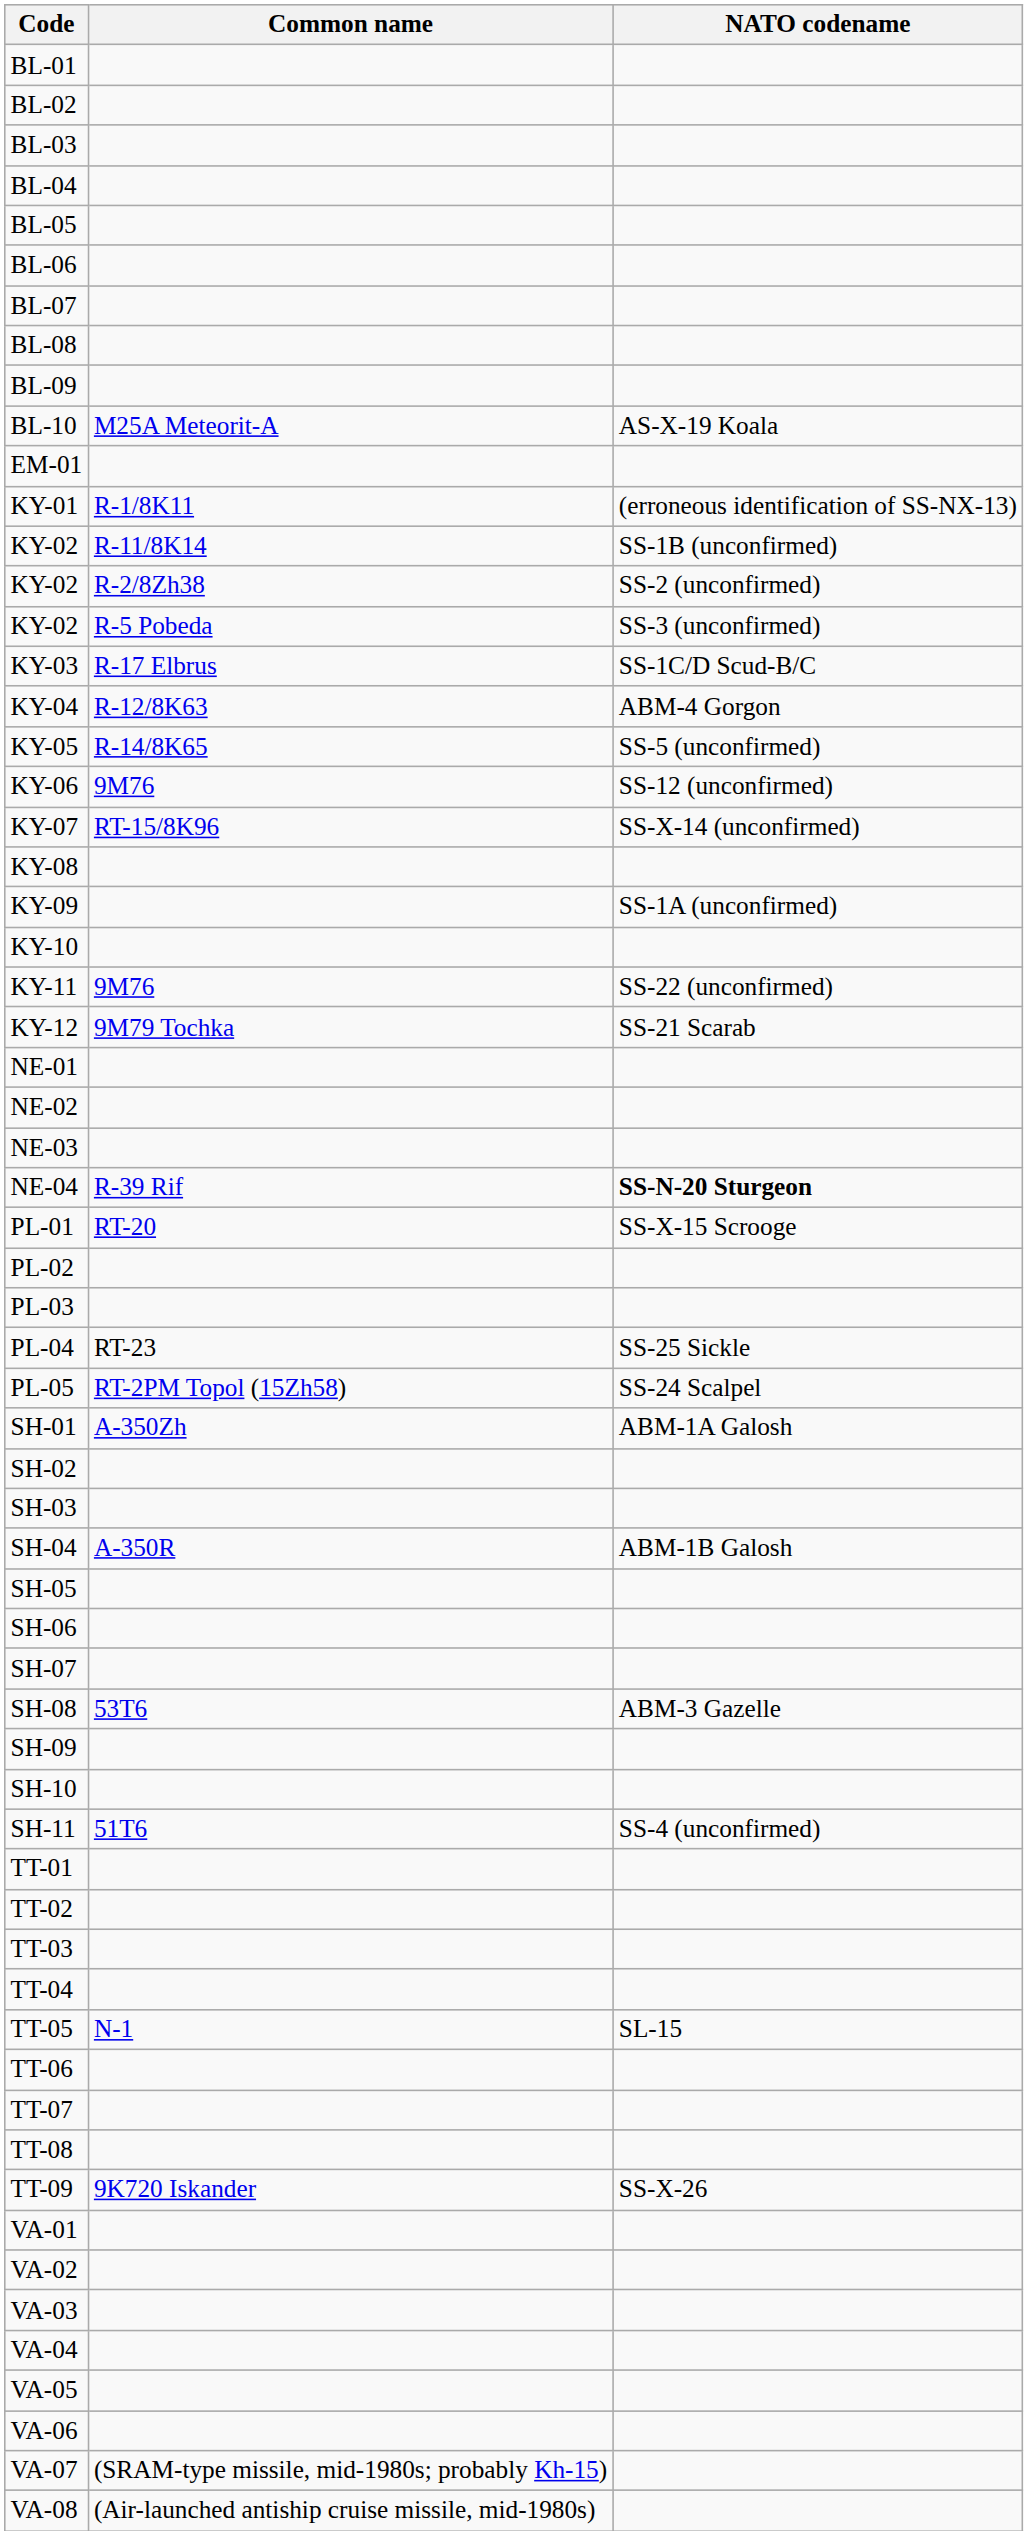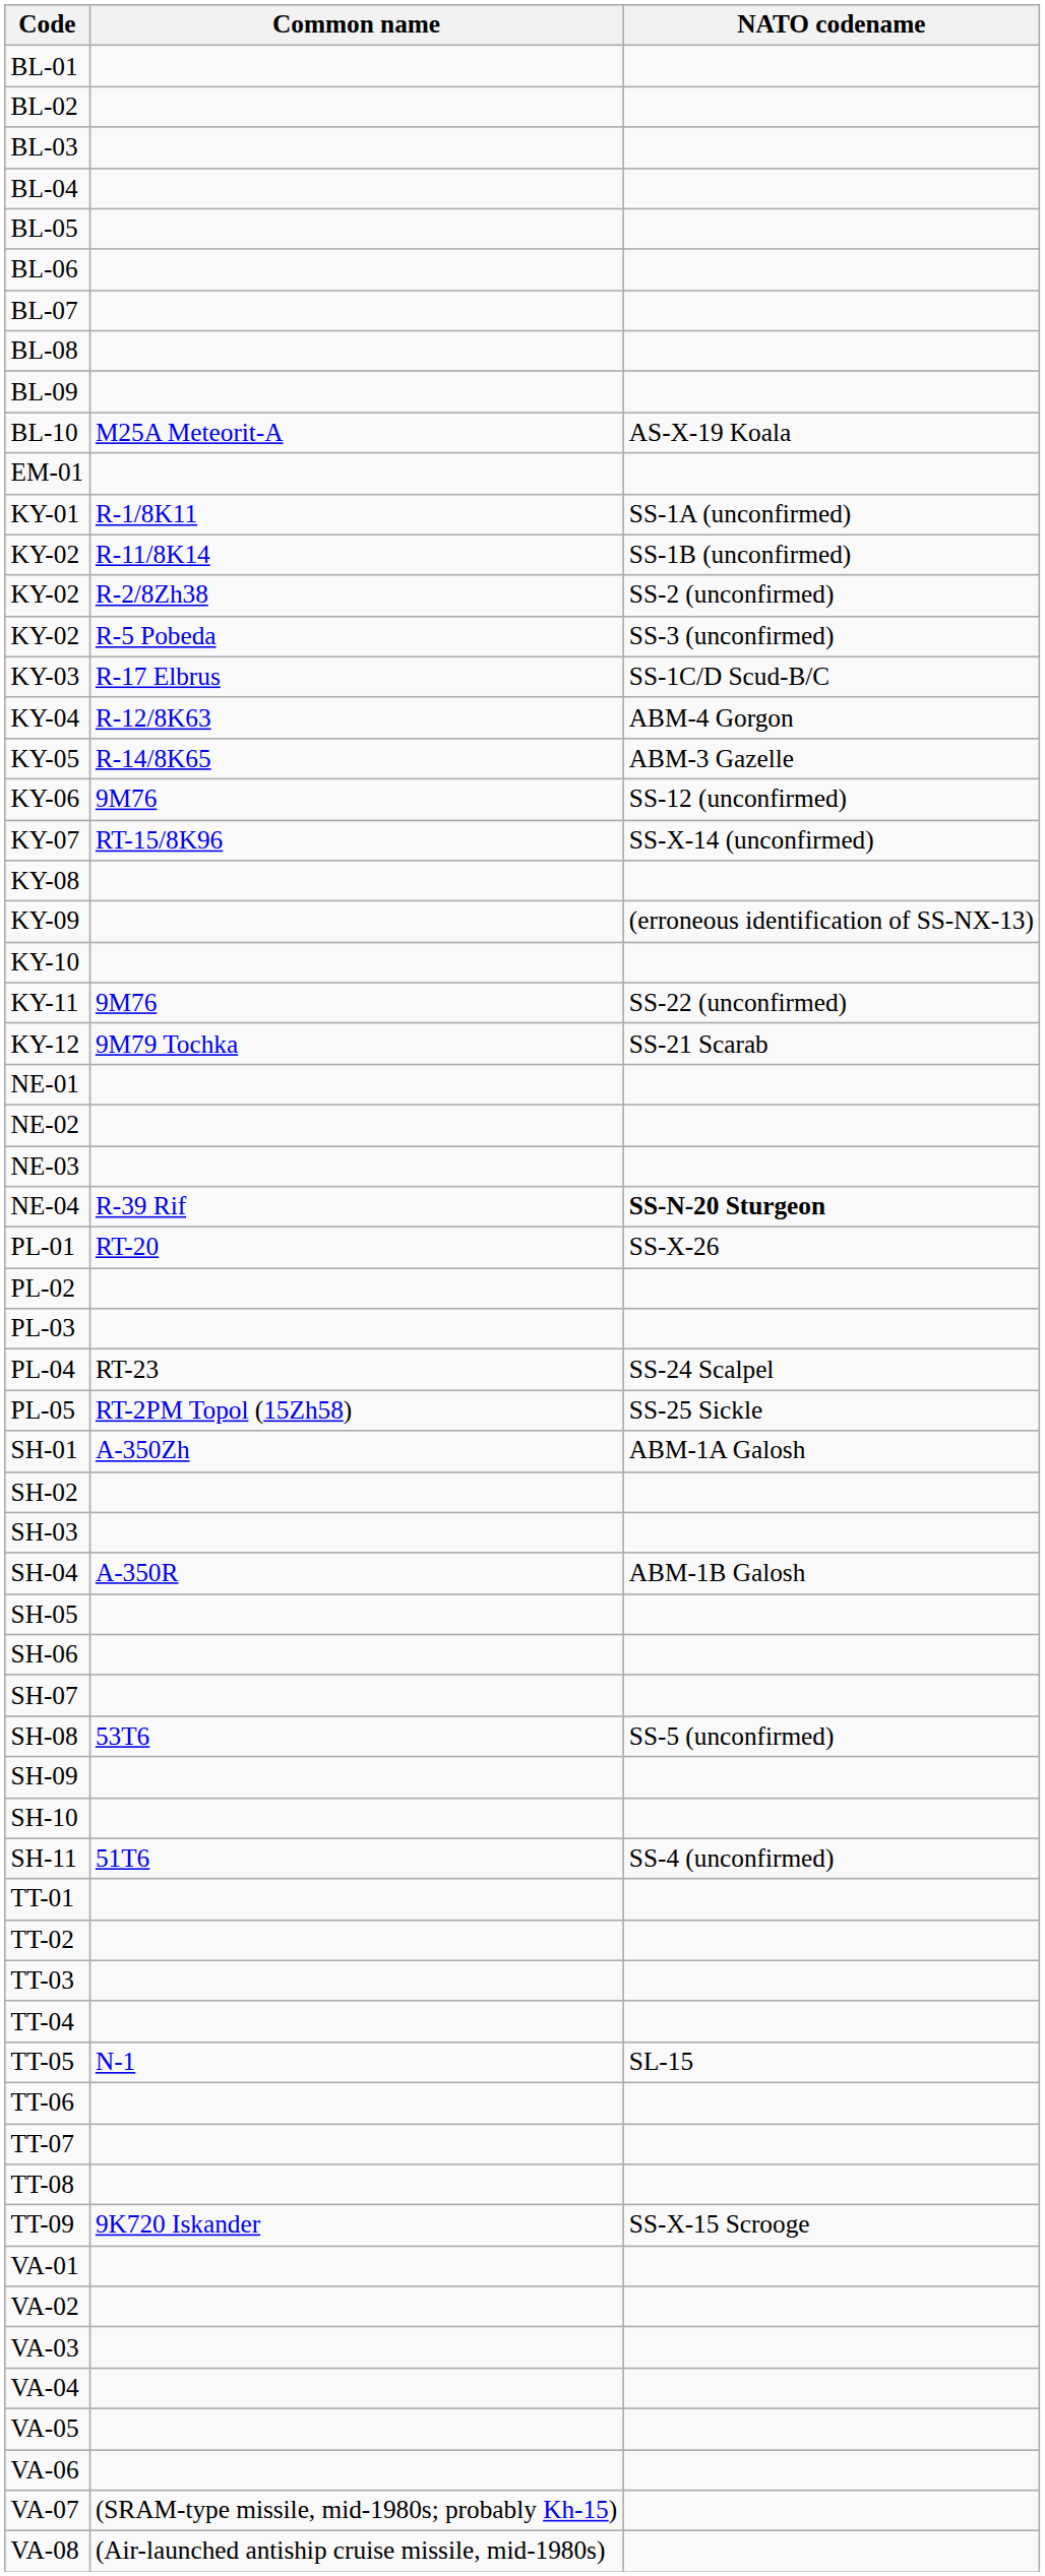KY-01 | NATO codename: (erroneous identification of SS-NX-13) -> SS-1A (unconfirmed)
KY-05 | NATO codename: SS-5 (unconfirmed) -> ABM-3 Gazelle
KY-09 | NATO codename: SS-1A (unconfirmed) -> (erroneous identification of SS-NX-13)
PL-01 | NATO codename: SS-X-15 Scrooge -> SS-X-26
PL-04 | NATO codename: SS-25 Sickle -> SS-24 Scalpel
PL-05 | NATO codename: SS-24 Scalpel -> SS-25 Sickle
SH-08 | NATO codename: ABM-3 Gazelle -> SS-5 (unconfirmed)
TT-09 | NATO codename: SS-X-26 -> SS-X-15 Scrooge
